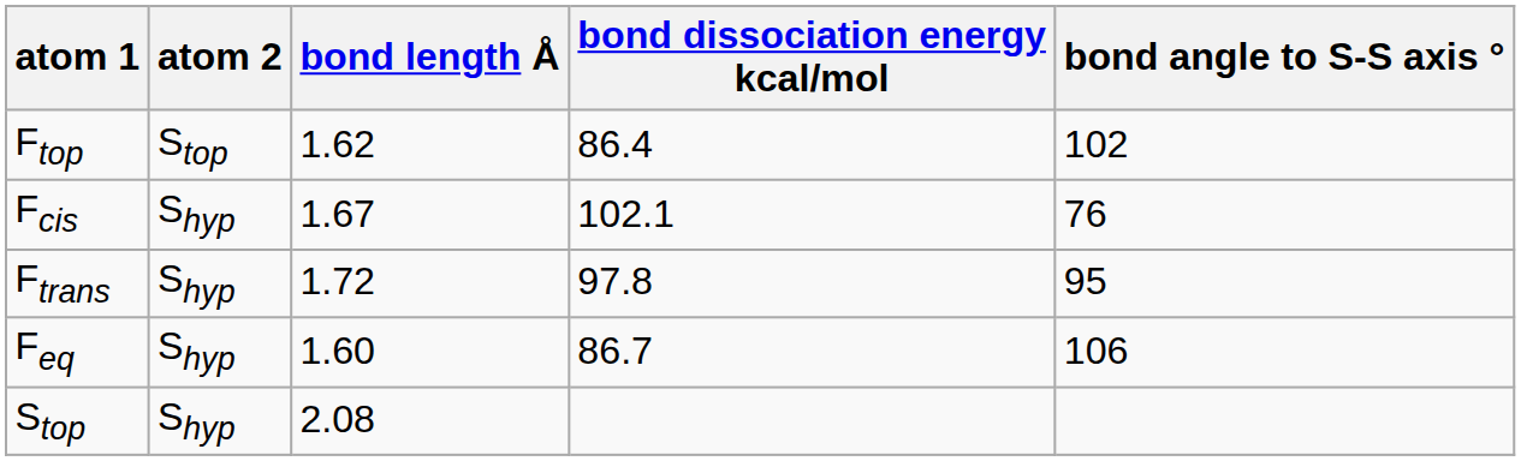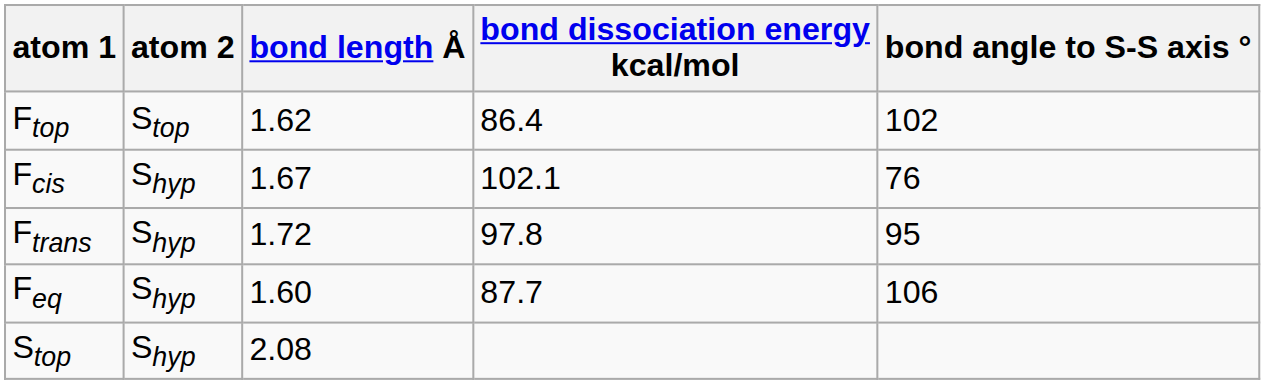Feq | bond dissociation energy kcal/mol: 86.7 -> 87.7
